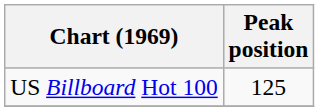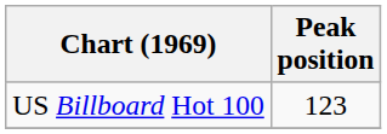US Billboard Hot 100 | Peak position: 125 -> 123
